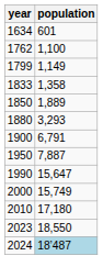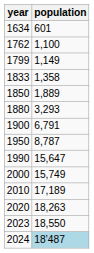1950 | population: 7,887 -> 8,787
2010 | population: 17,180 -> 17,189
+ row: 2020 | 18,263
